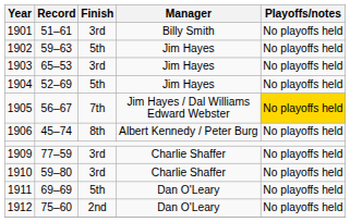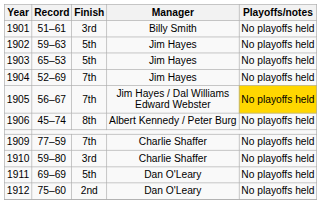1903 | Finish: 3rd -> 5th
1904 | Finish: 5th -> 7th
1909 | Finish: 3rd -> 7th
